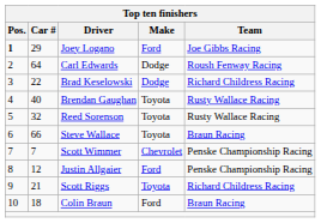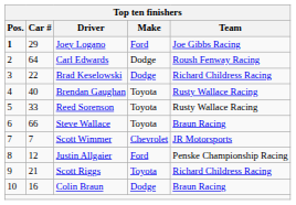Reed Sorenson | Car #: 32 -> 33
Scott Wimmer | Team: Penske Championship Racing -> JR Motorsports
Colin Braun | Car #: 18 -> 16
Colin Braun | Make: Ford -> Dodge
